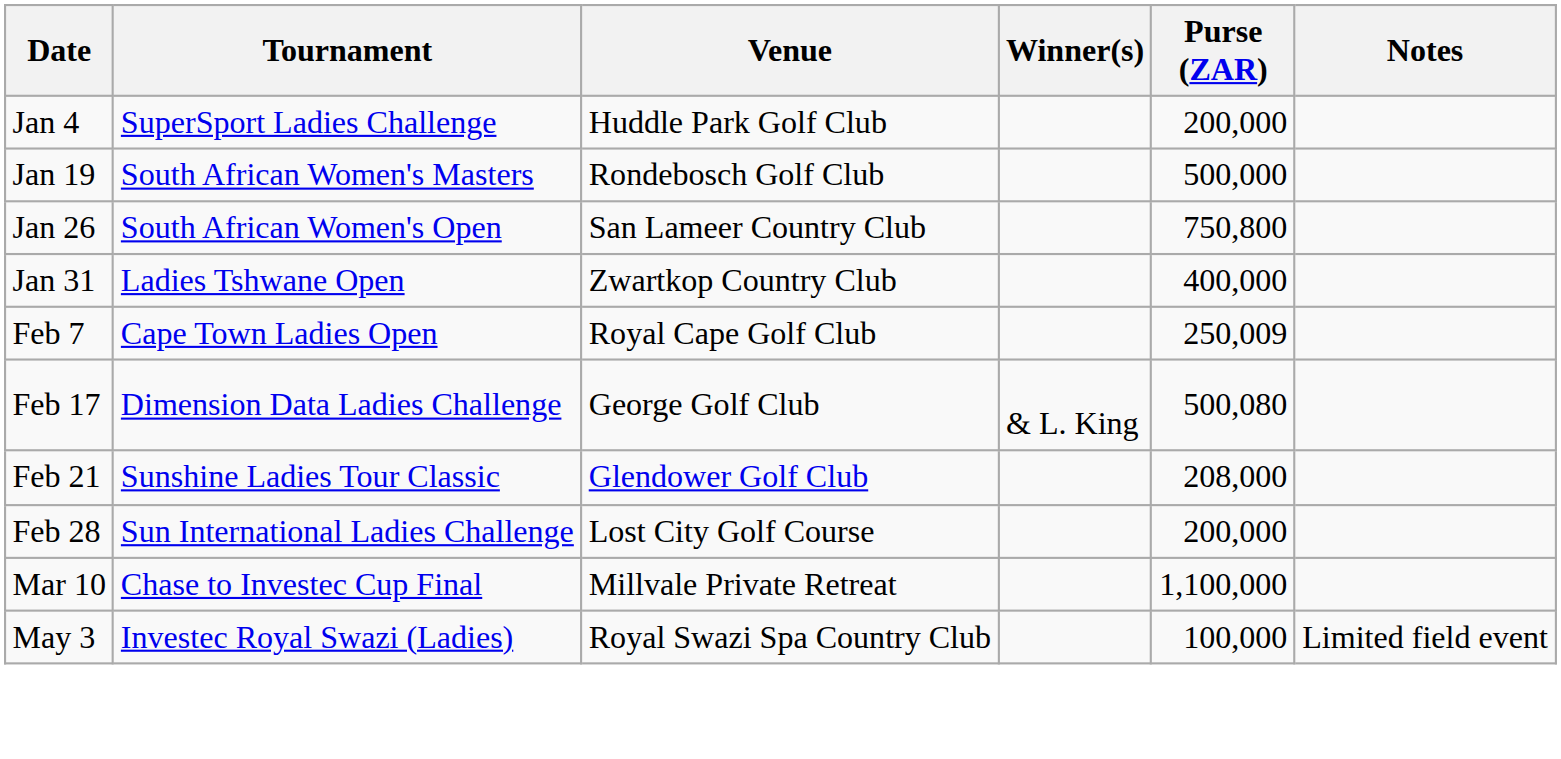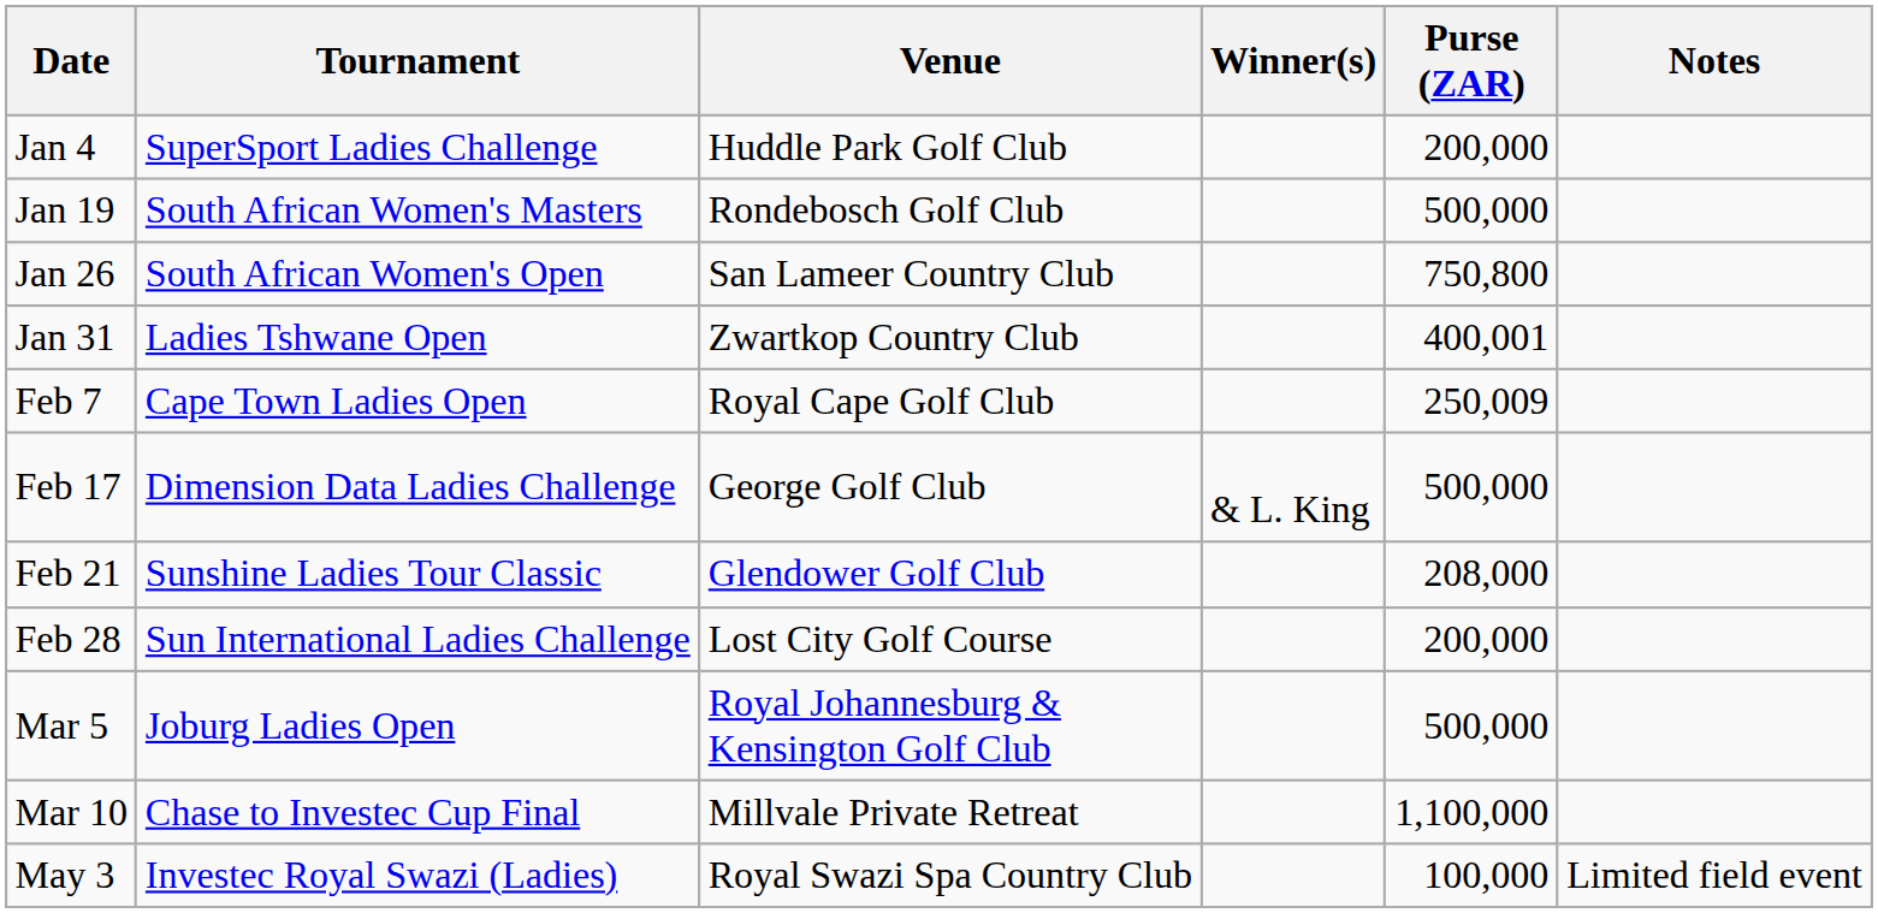Jan 31 | Purse (ZAR): 400,000 -> 400,001
Feb 17 | Purse (ZAR): 500,080 -> 500,000
+ row: Mar 5 | Joburg Ladies Open | Royal Johannesburg & Kensington Golf Club | 500,000
